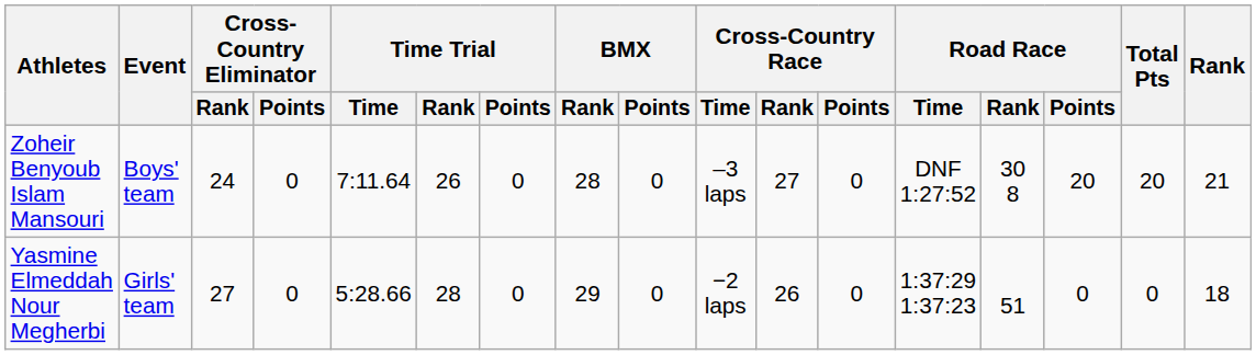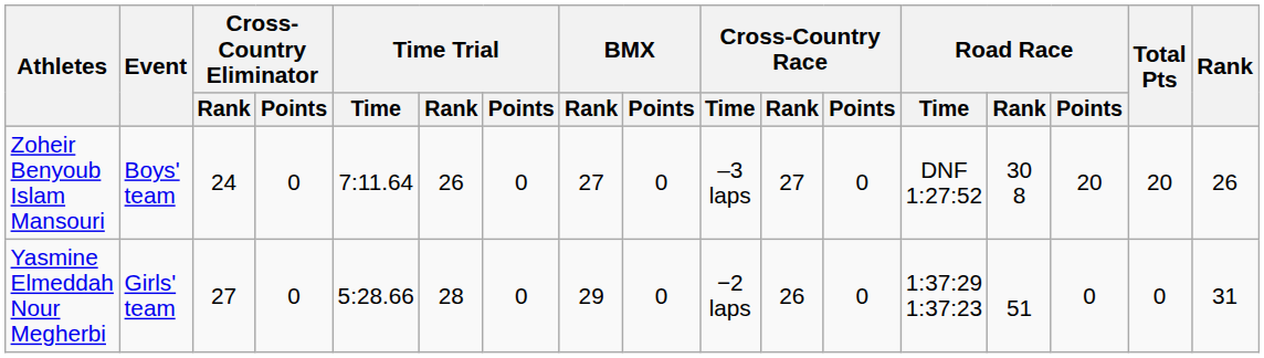Zoheir Benyoub Islam Mansouri | BMX / Rank: 28 -> 27
Zoheir Benyoub Islam Mansouri | Rank: 21 -> 26
Yasmine Elmeddah Nour Megherbi | Rank: 18 -> 31
